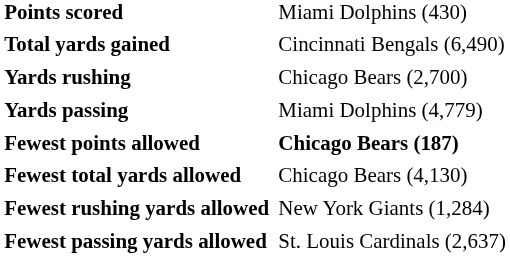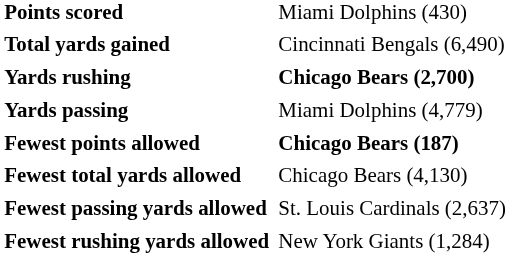Yards rushing | column 2: normal -> bold
rows swapped: Fewest rushing yards allowed <-> Fewest passing yards allowed
